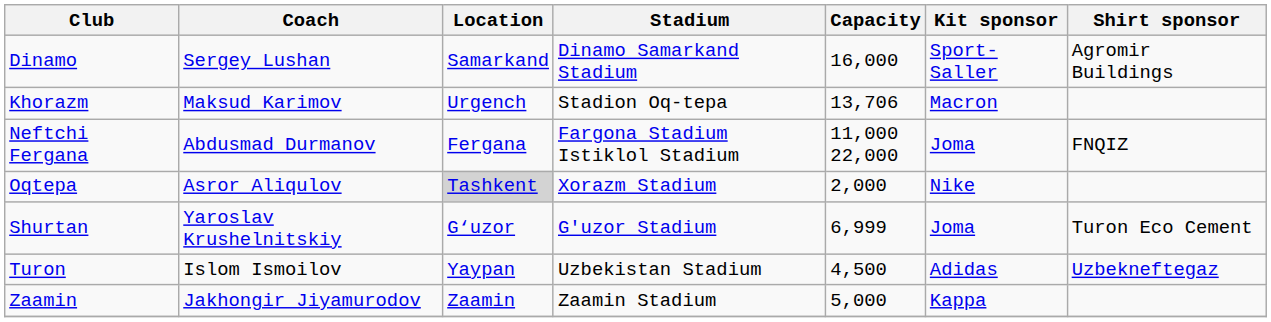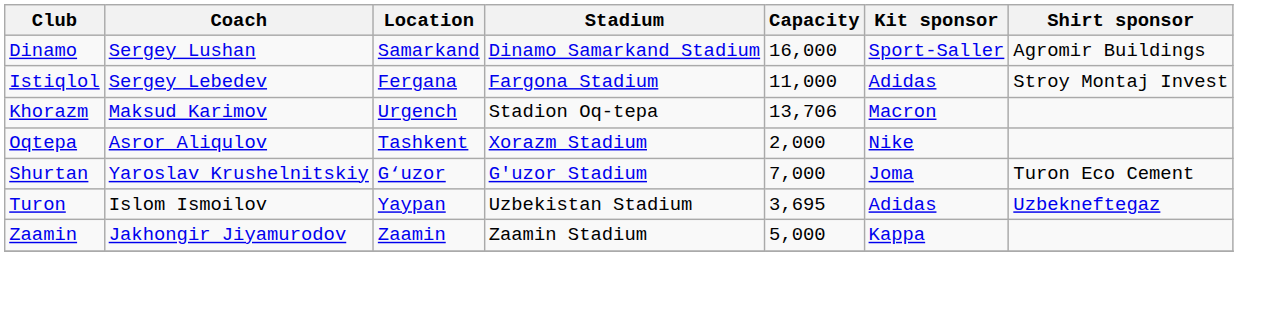+ row: Istiqlol | Sergey Lebedev | Fergana | Fargona Stadium | 11,000 | Adidas | Stroy Montaj Invest
- row: Neftchi Fergana | Abdusmad Durmanov | Fergana | Fargona Stadium Istiklol Stadium | 11,000 22,000 | Joma | FNQIZ
Oqtepa | Location: lightgrey background -> no background
Shurtan | Capacity: 6,999 -> 7,000
Turon | Capacity: 4,500 -> 3,695
